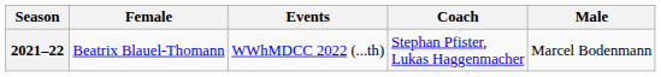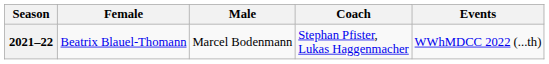columns swapped: Male <-> Events
